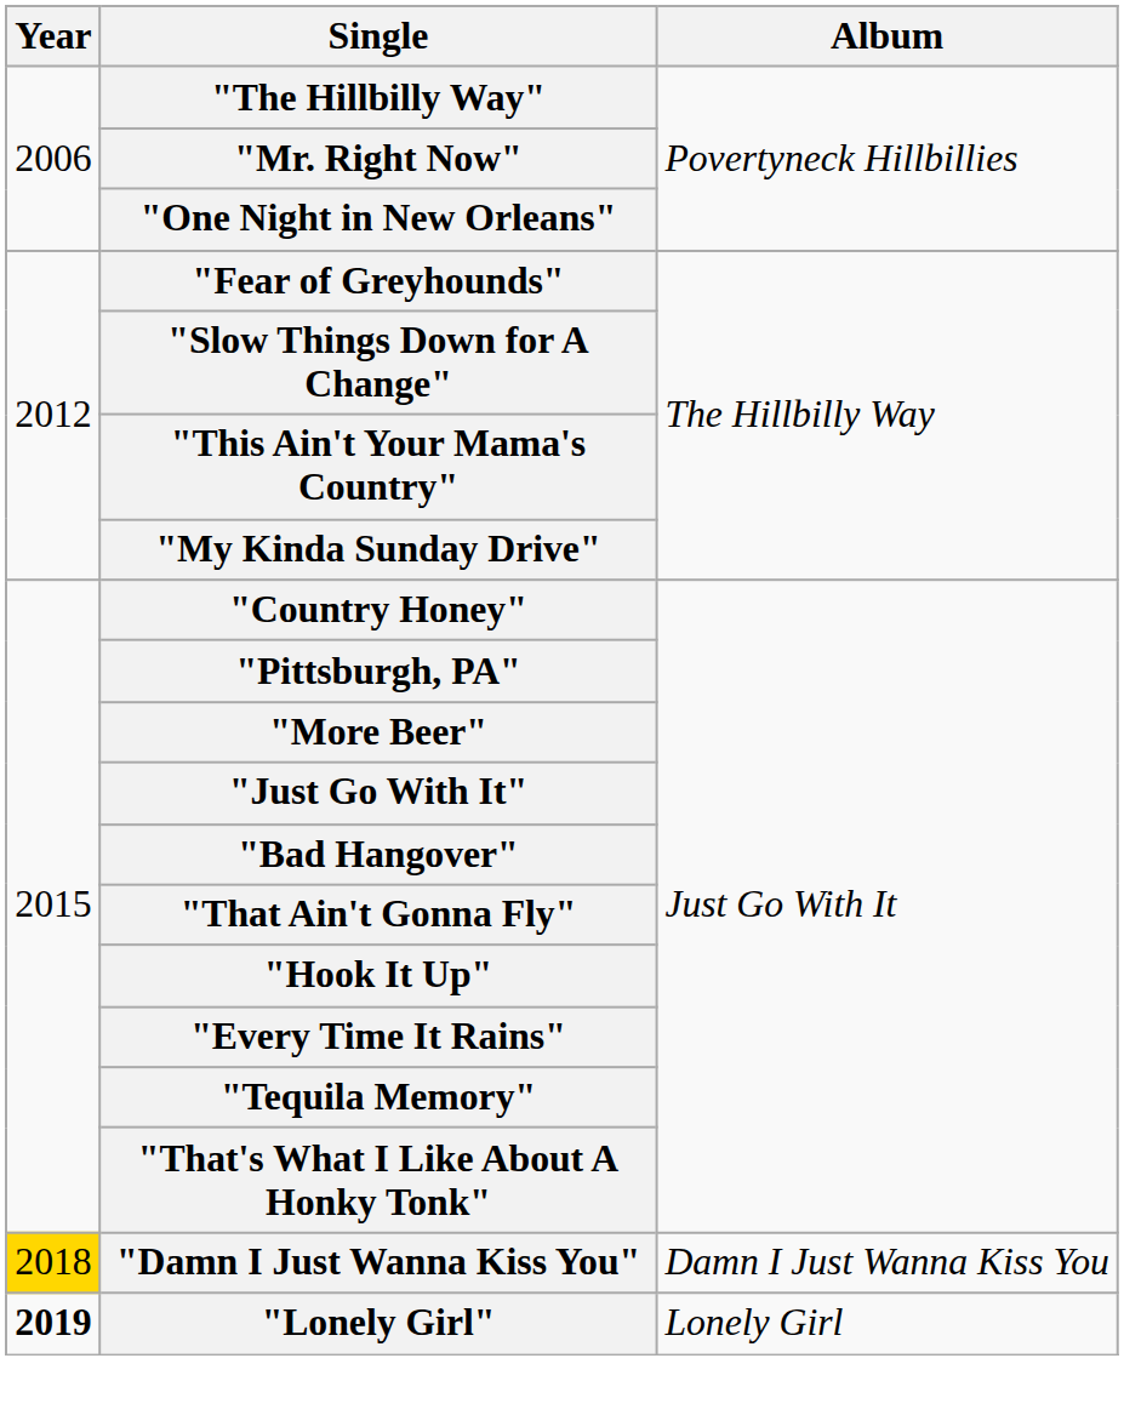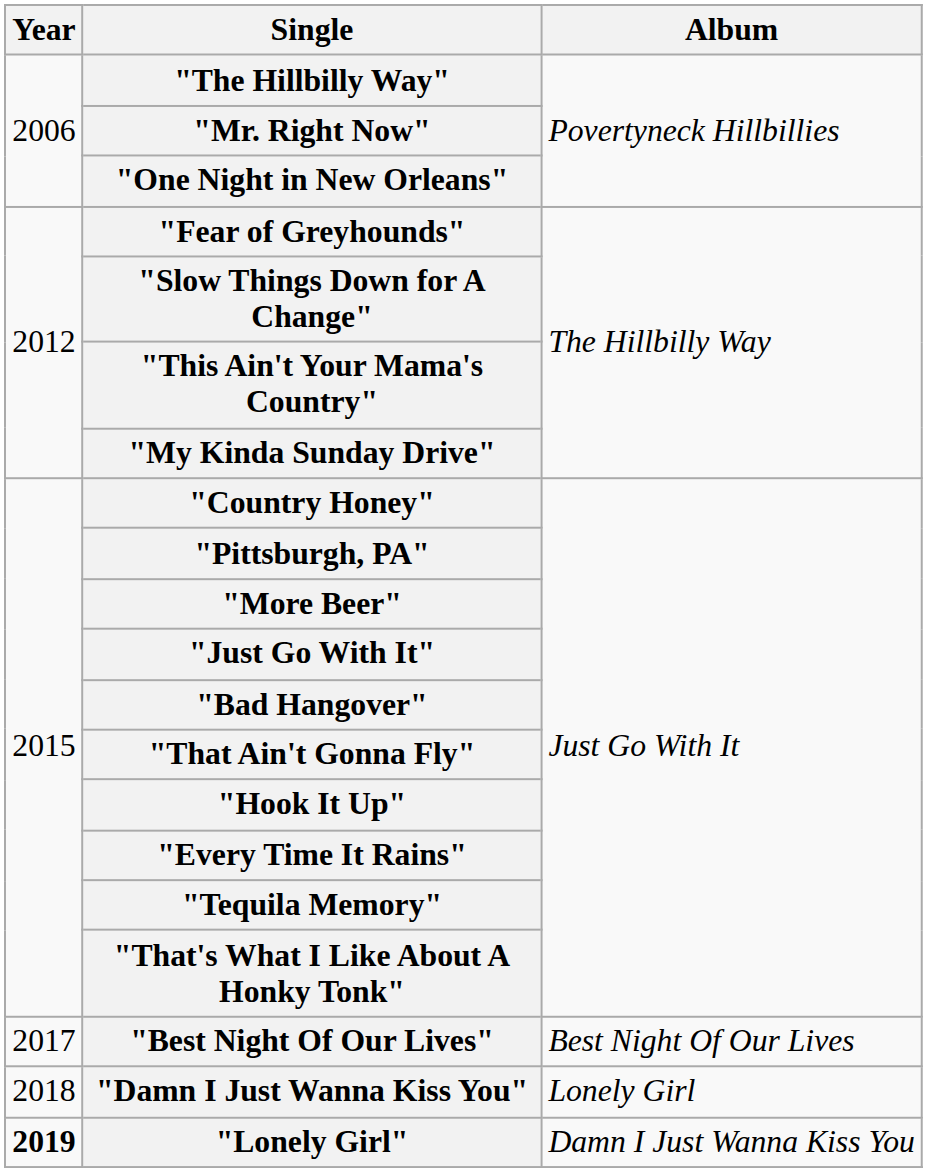+ row: 2017 | "Best Night Of Our Lives" | Best Night Of Our Lives
"Damn I Just Wanna Kiss You" | Year: gold background -> no background
"Damn I Just Wanna Kiss You" | Album: Damn I Just Wanna Kiss You -> Lonely Girl
"Lonely Girl" | Album: Lonely Girl -> Damn I Just Wanna Kiss You
